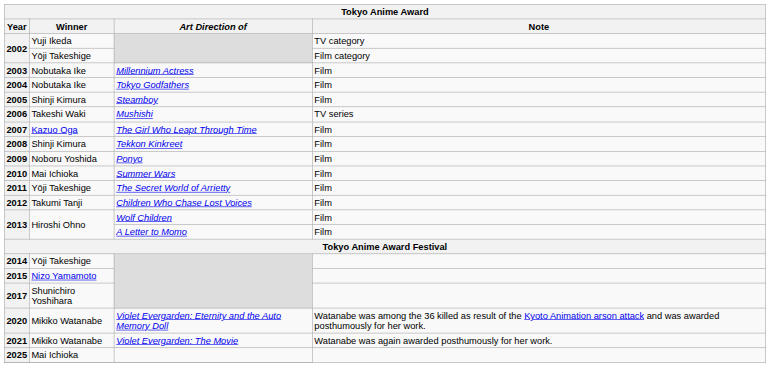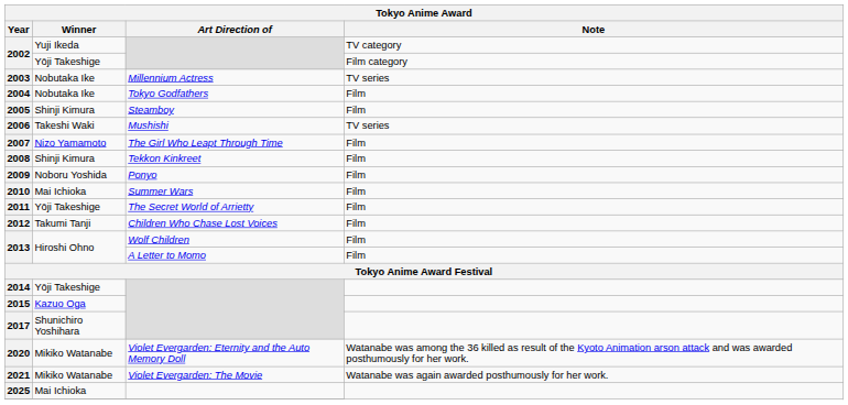2003 | Note: Film -> TV series
2007 | Winner: Kazuo Oga -> Nizo Yamamoto
2015 | Winner: Nizo Yamamoto -> Kazuo Oga
